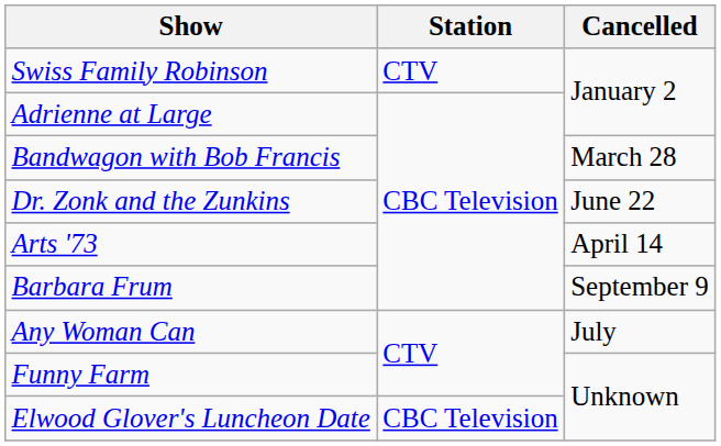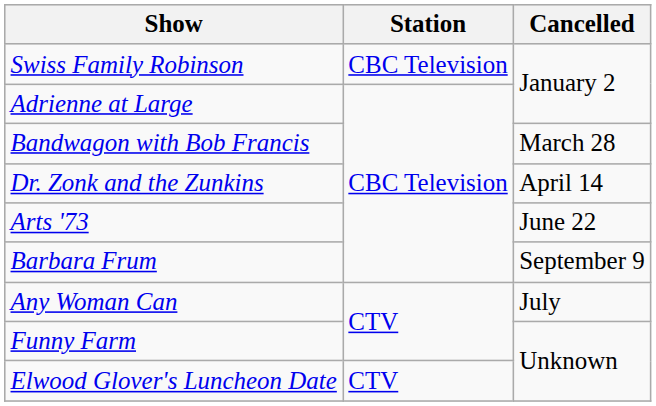Swiss Family Robinson | Station: CTV -> CBC Television
Dr. Zonk and the Zunkins | Cancelled: June 22 -> April 14
Arts '73 | Cancelled: April 14 -> June 22
Elwood Glover's Luncheon Date | Station: CBC Television -> CTV
